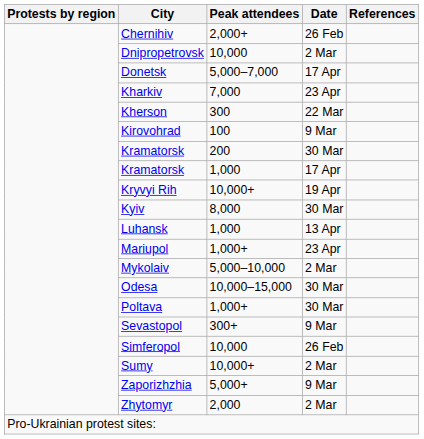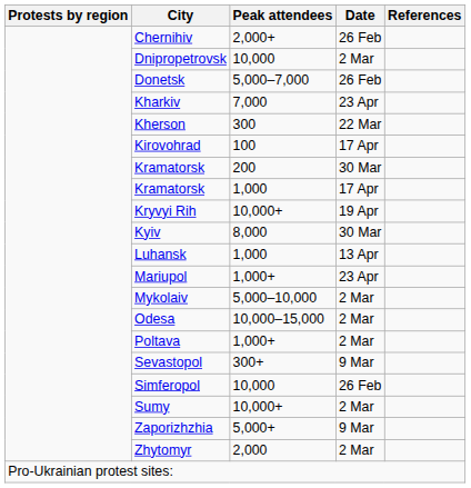Donetsk | Date: 17 Apr -> 26 Feb
Kirovohrad | Date: 9 Mar -> 17 Apr
Odesa | Date: 30 Mar -> 2 Mar
Poltava | Date: 30 Mar -> 2 Mar
